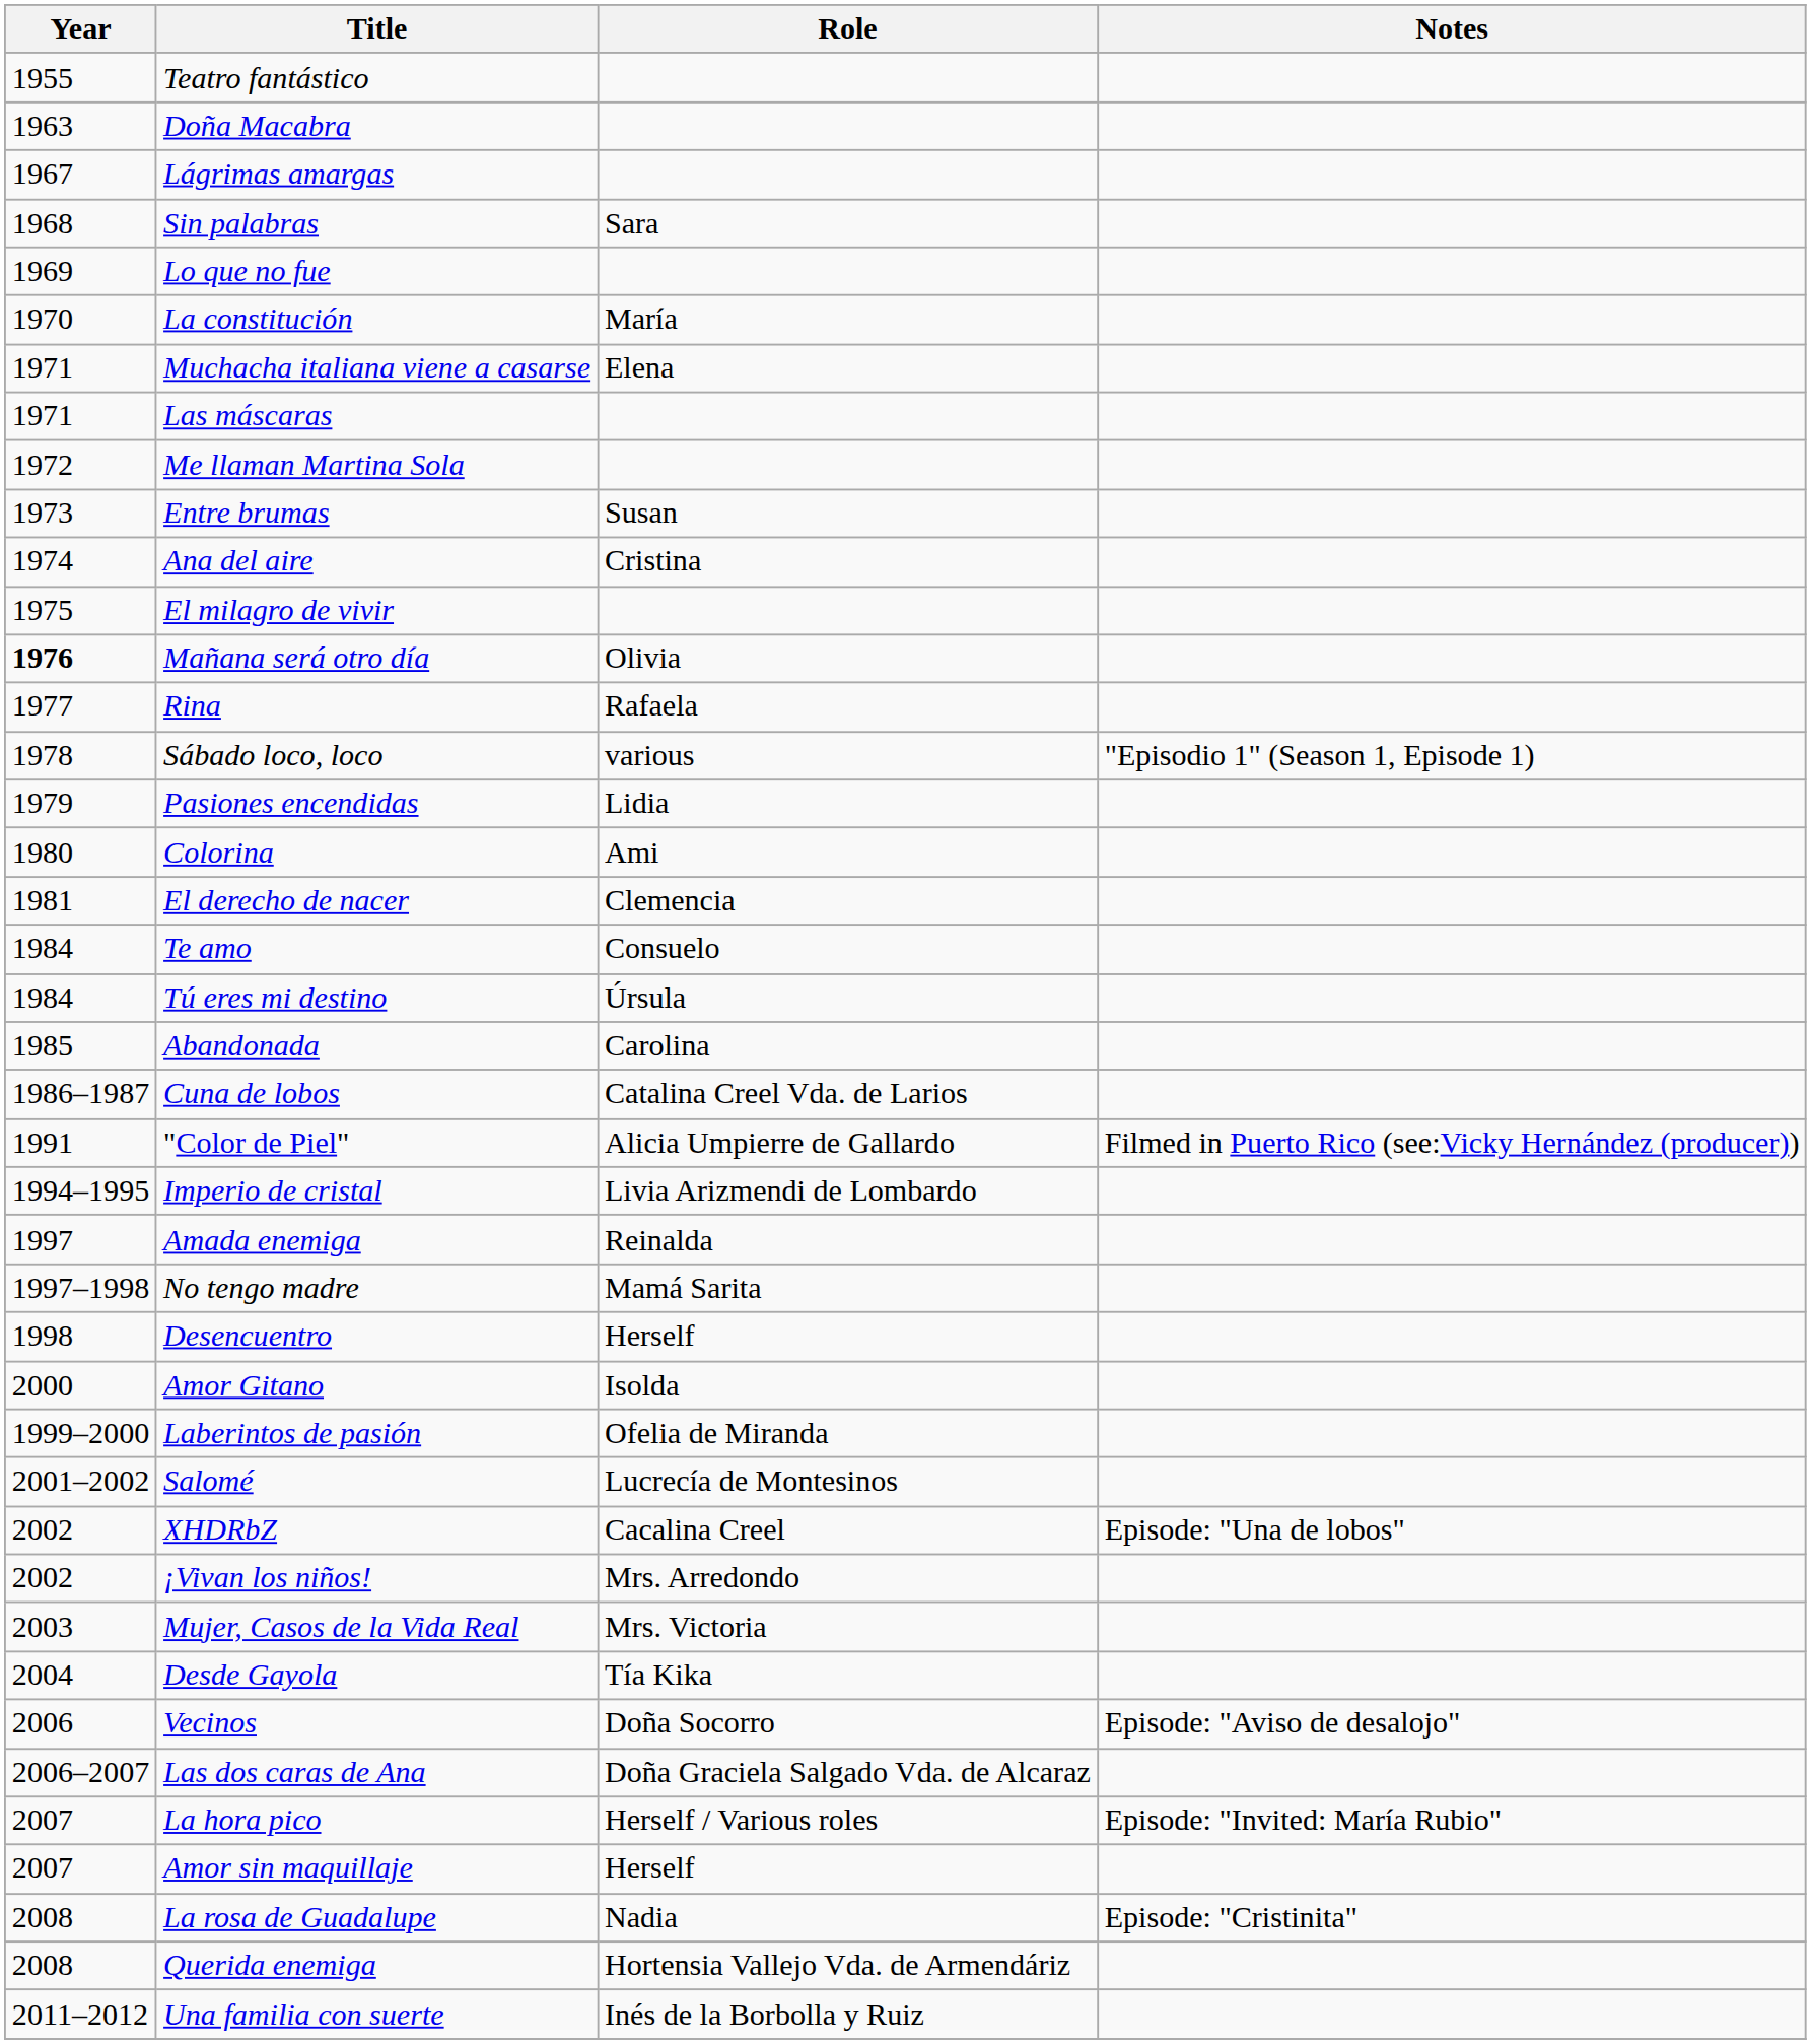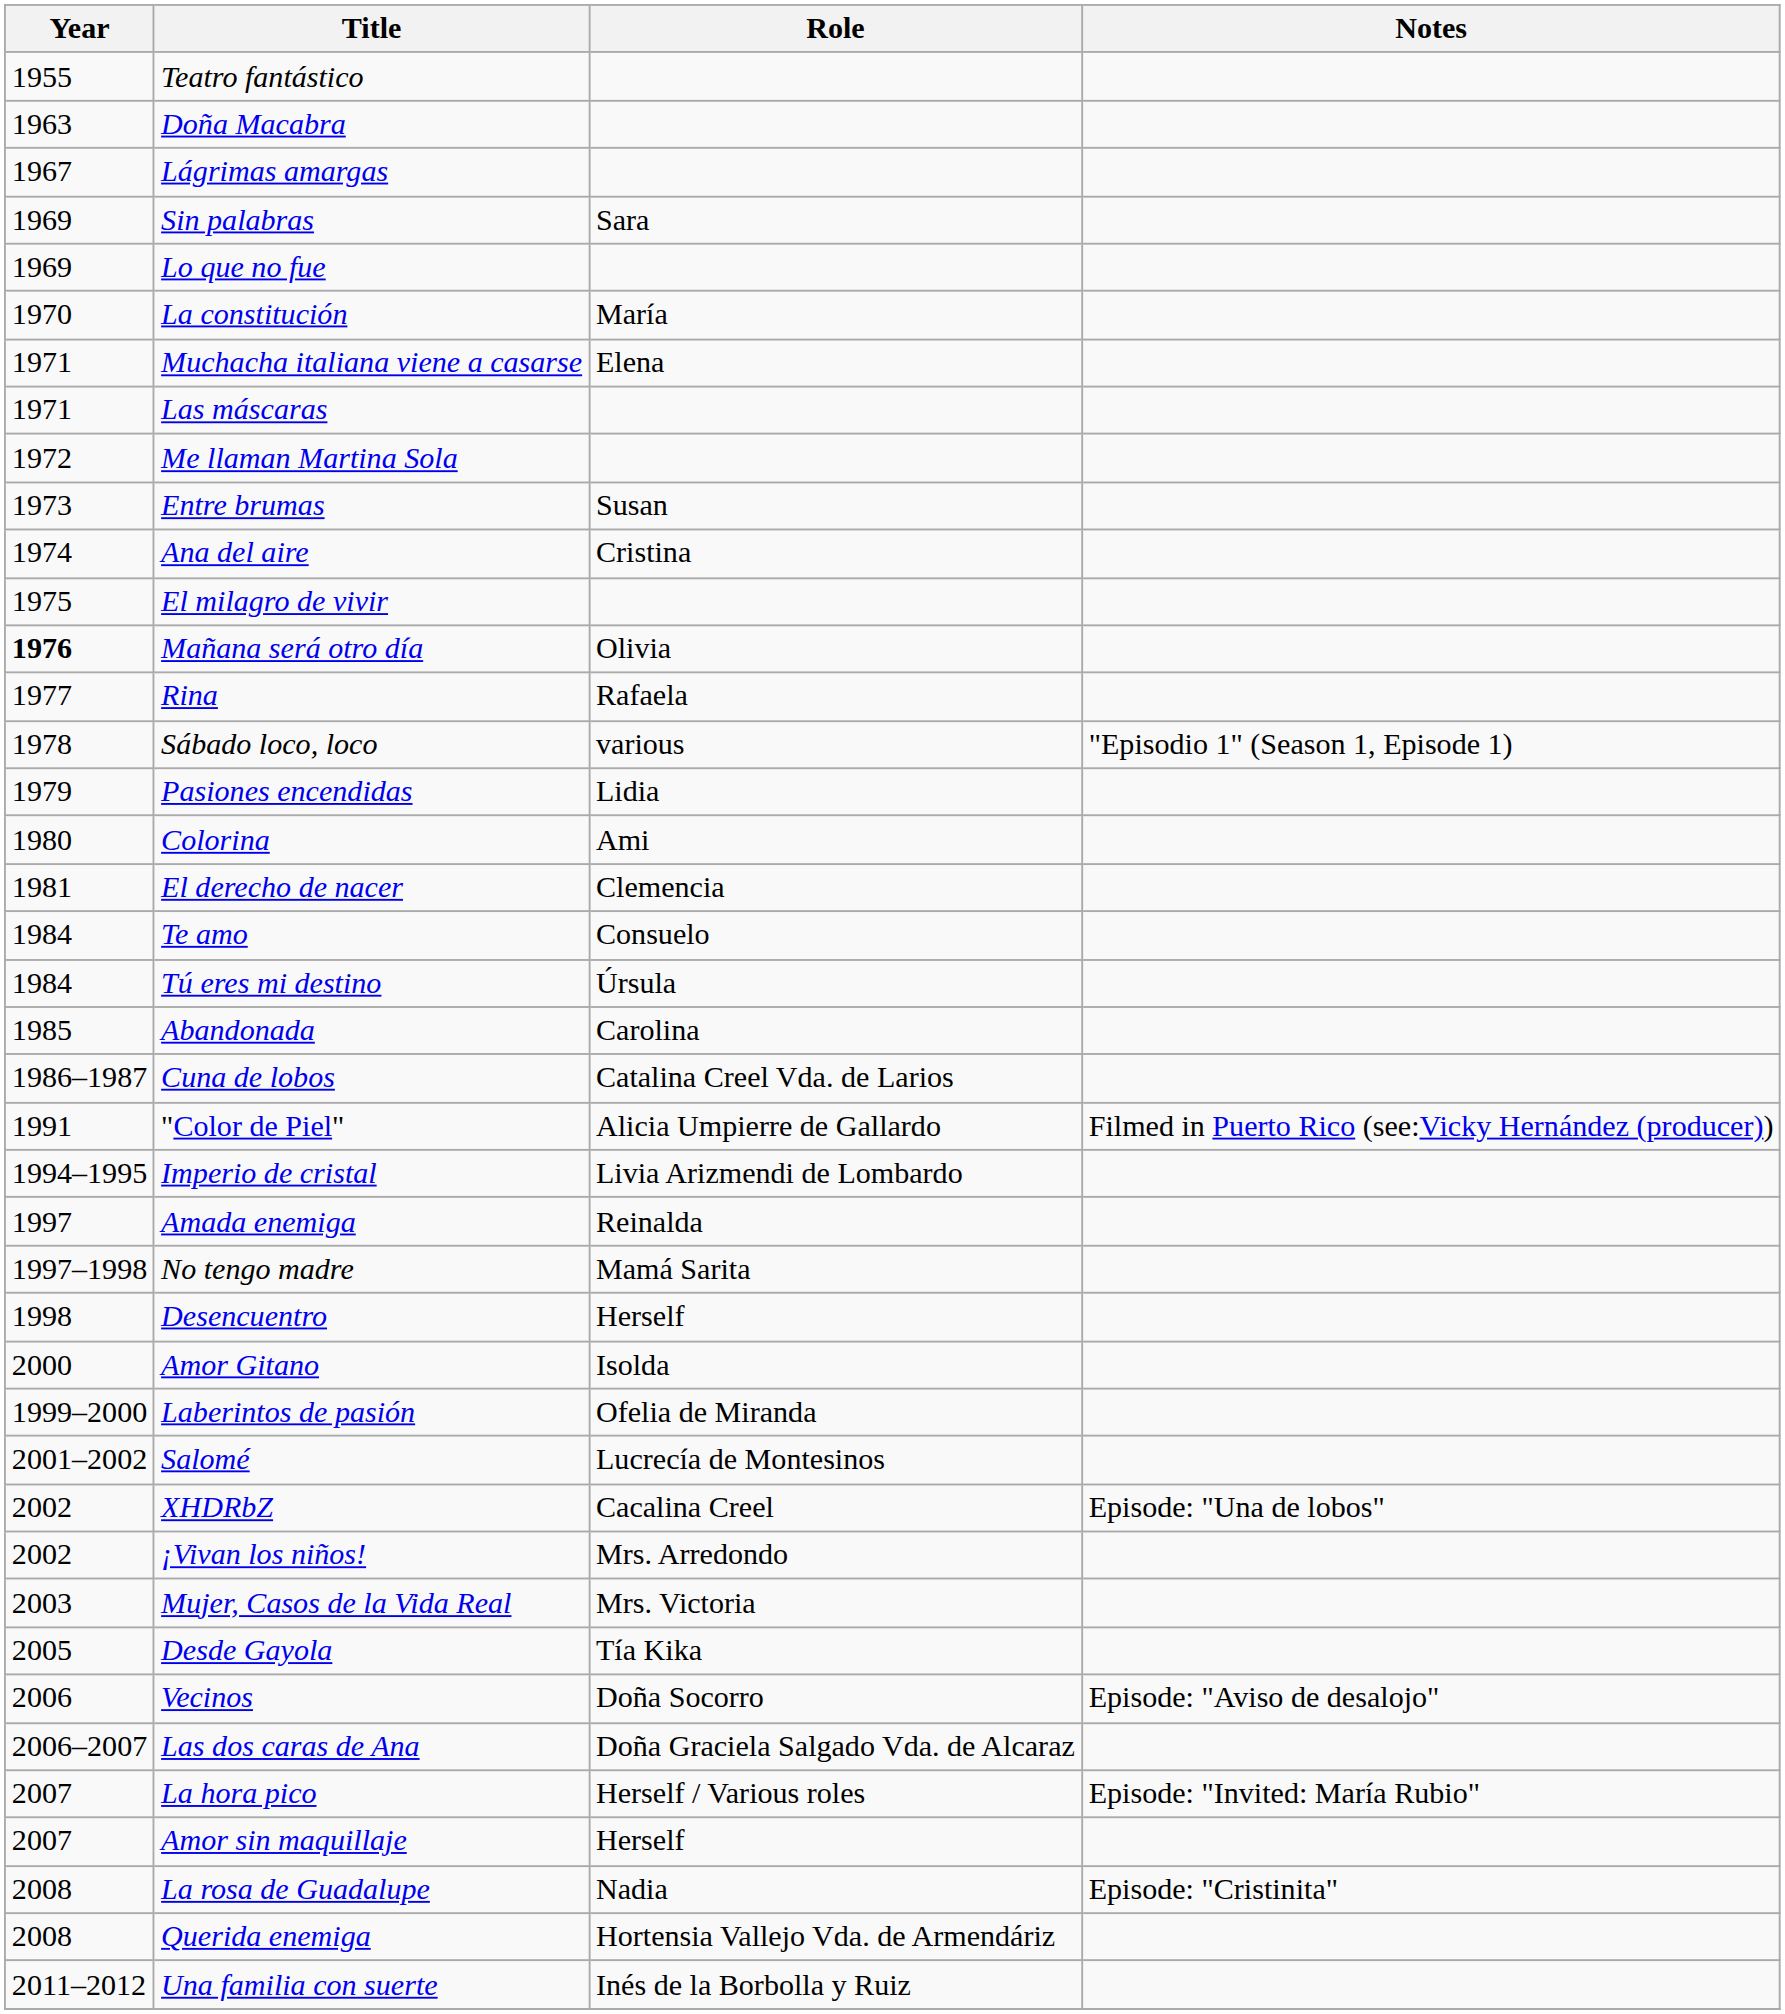Sin palabras | Year: 1968 -> 1969
Desde Gayola | Year: 2004 -> 2005
